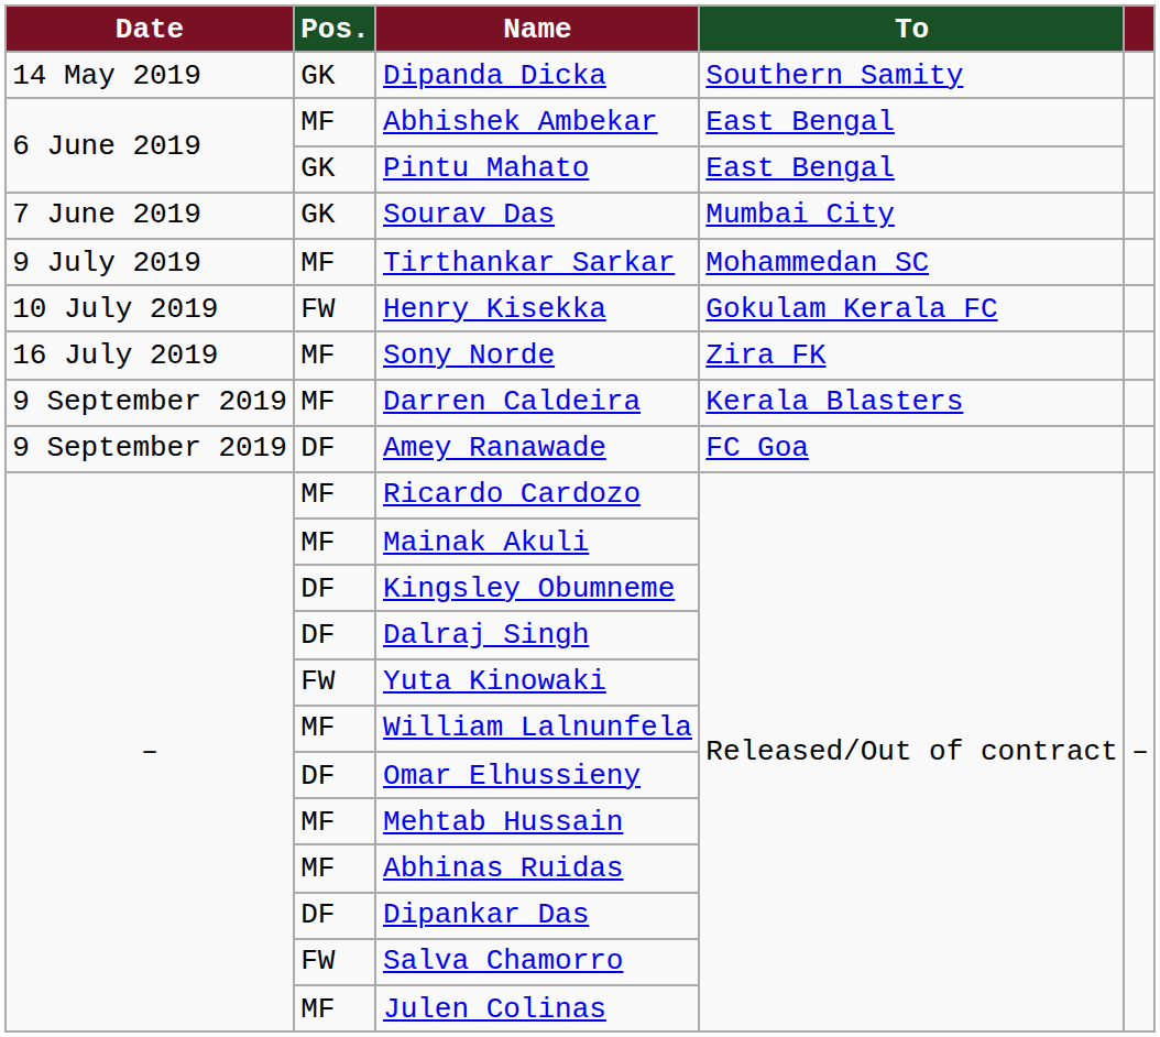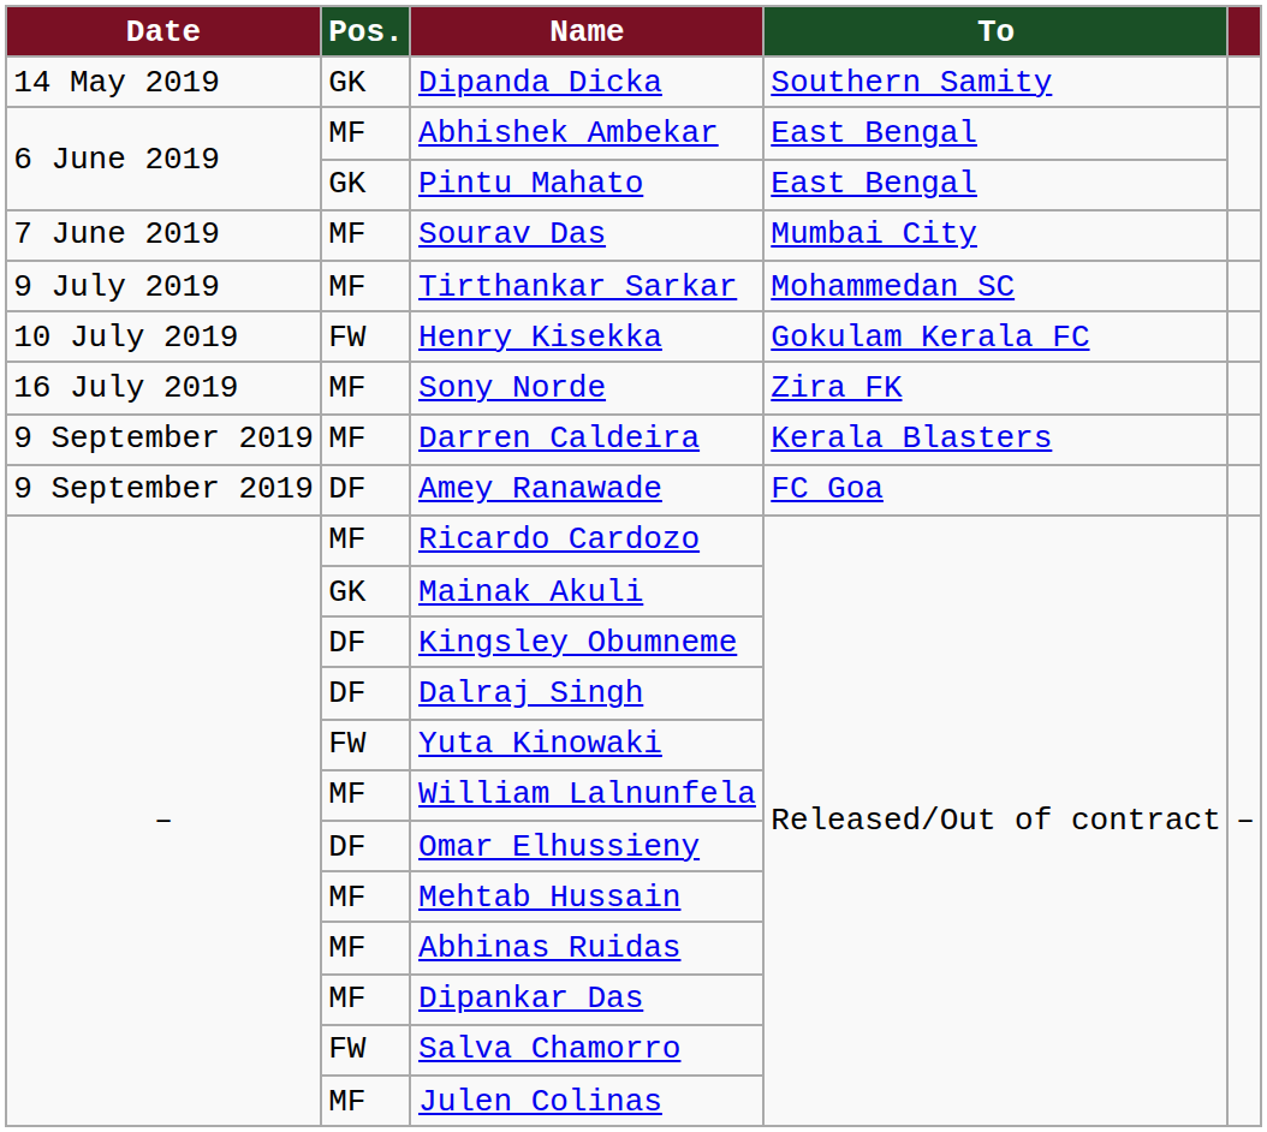Sourav Das | Pos.: GK -> MF
Mainak Akuli | Pos.: MF -> GK
Dipankar Das | Pos.: DF -> MF
